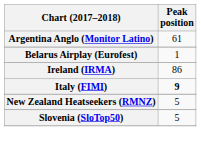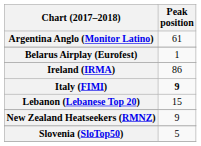+ row: Lebanon (Lebanese Top 20) | 15
New Zealand Heatseekers (RMNZ) | Peak position: 5 -> 9
